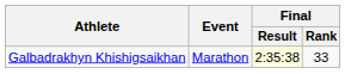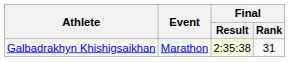Galbadrakhyn Khishigsaikhan | Final / Rank: 33 -> 31
